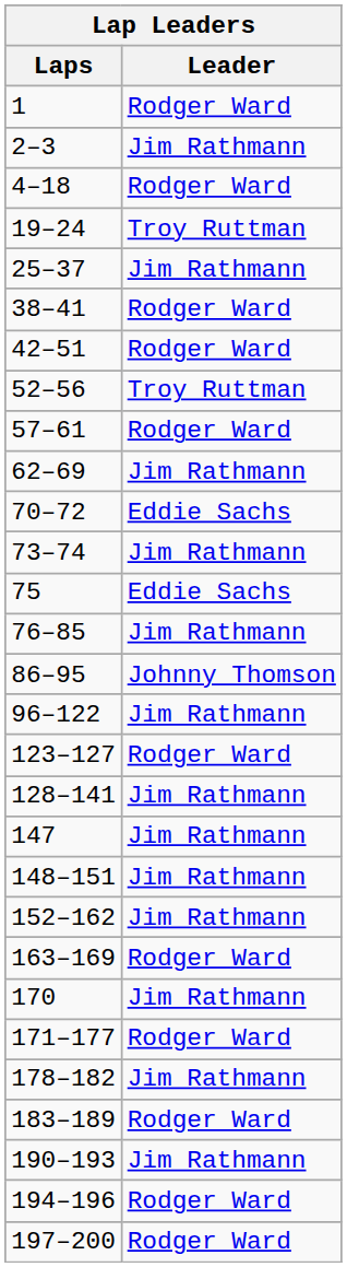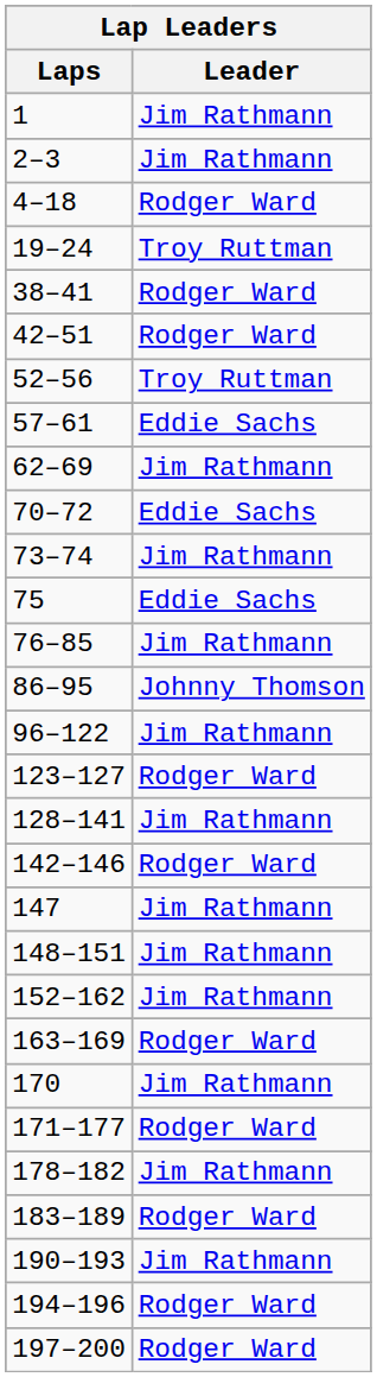1 | Leader: Rodger Ward -> Jim Rathmann
- row: 25–37 | Jim Rathmann
57–61 | Leader: Rodger Ward -> Eddie Sachs
+ row: 142–146 | Rodger Ward
